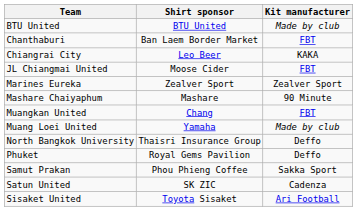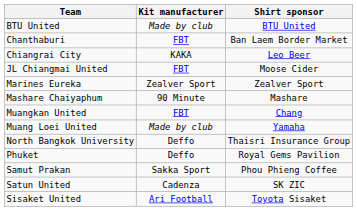columns swapped: Kit manufacturer <-> Shirt sponsor
